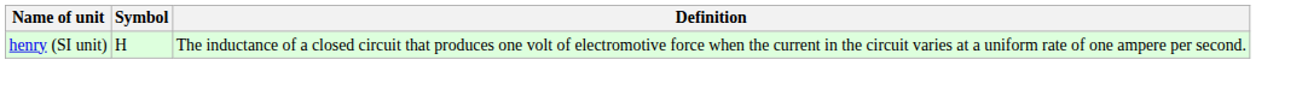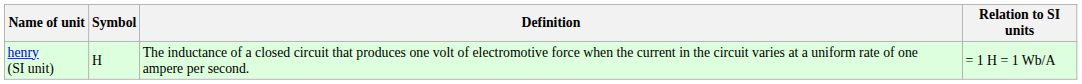+ column: Relation to SI units | = 1 H = 1 Wb/A
